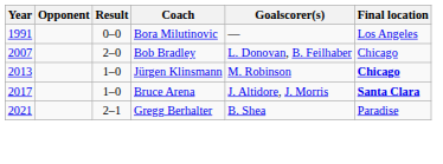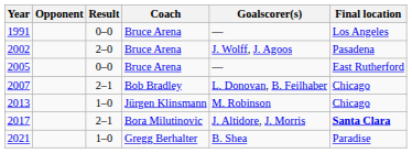1991 | Coach: Bora Milutinovic -> Bruce Arena
+ row: 2002 | 2–0 | Bruce Arena | J. Wolff, J. Agoos | Pasadena
+ row: 2005 | 0–0 | Bruce Arena | — | East Rutherford
2007 | Result: 2–0 -> 2–1
2013 | Final location: bold -> normal
2017 | Result: 1–0 -> 2–1
2017 | Coach: Bruce Arena -> Bora Milutinovic
2021 | Result: 2–1 -> 1–0
